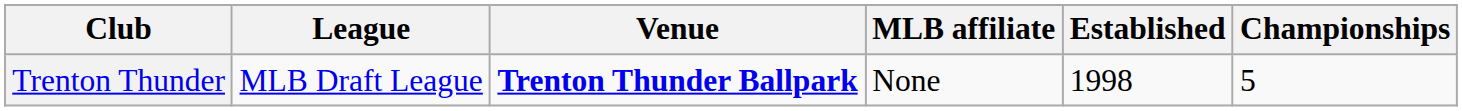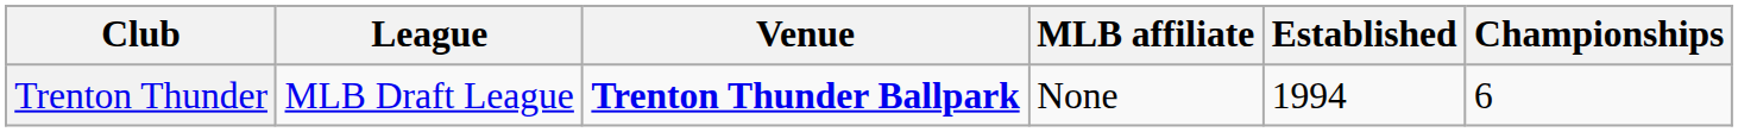Trenton Thunder | Established: 1998 -> 1994
Trenton Thunder | Championships: 5 -> 6
